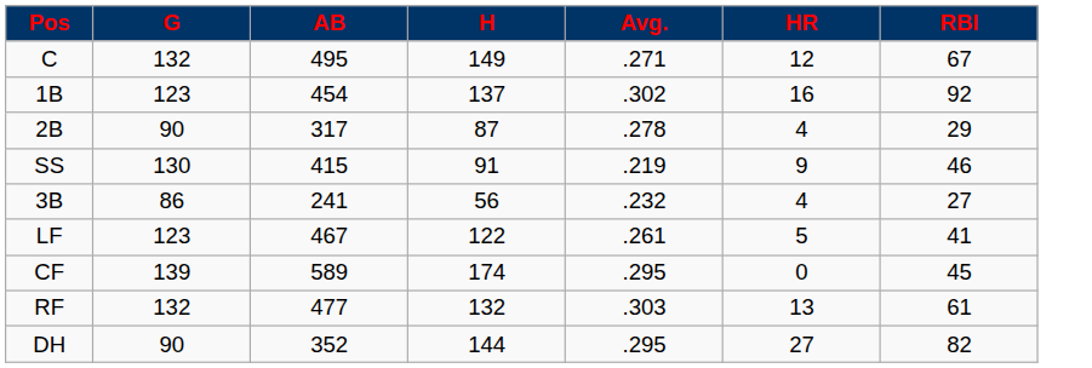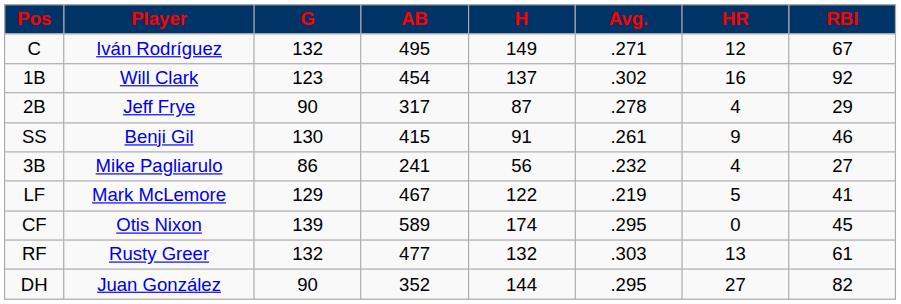+ column: Player | Iván Rodríguez | Will Clark | Jeff Frye | Benji Gil | Mike Pagliarulo | Mark McLemore | Otis Nixon | Rusty Greer | Juan González
SS | Avg.: .219 -> .261
LF | G: 123 -> 129
LF | Avg.: .261 -> .219
